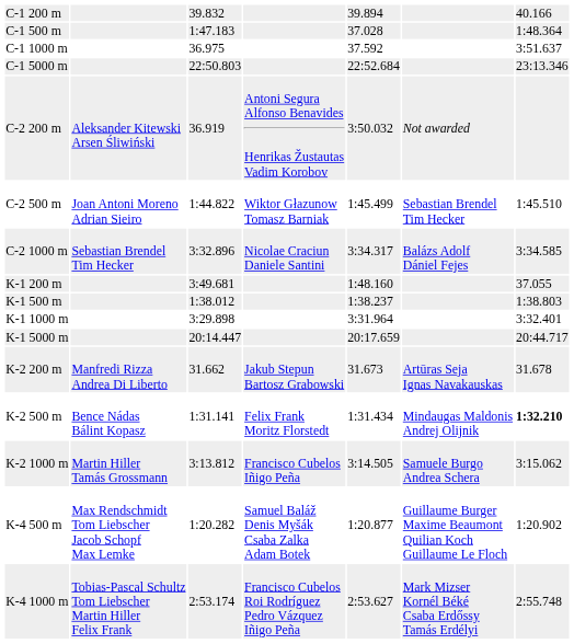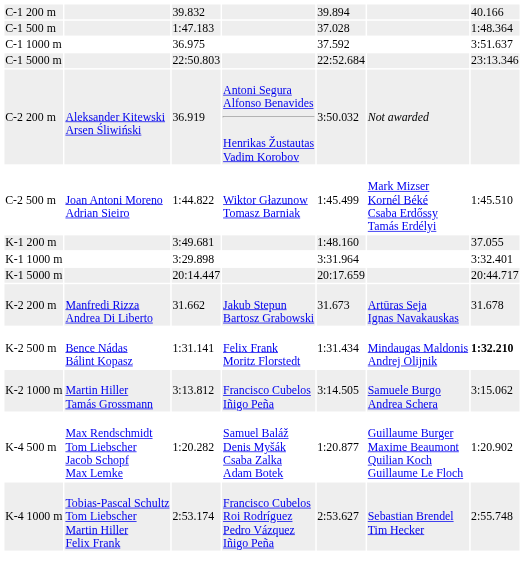C-2 500 m | column 6: Sebastian Brendel Tim Hecker -> Mark Mizser Kornél Béké Csaba Erdőssy Tamás Erdélyi
- row: C-2 1000 m | Sebastian Brendel Tim Hecker | 3:32.896 | Nicolae Craciun Daniele Santini | 3:34.317 | Balázs Adolf Dániel Fejes | 3:34.585
- row: K-1 500 m | 1:38.012 | 1:38.237 | 1:38.803
K-4 1000 m | column 6: Mark Mizser Kornél Béké Csaba Erdőssy Tamás Erdélyi -> Sebastian Brendel Tim Hecker
